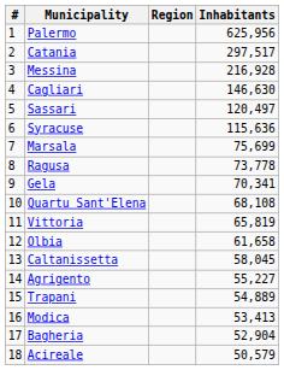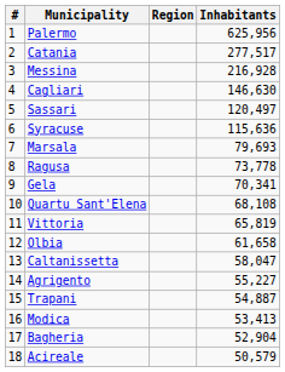Catania | Inhabitants: 297,517 -> 277,517
Marsala | Inhabitants: 75,699 -> 79,693
Caltanissetta | Inhabitants: 58,045 -> 58,047
Trapani | Inhabitants: 54,889 -> 54,887
